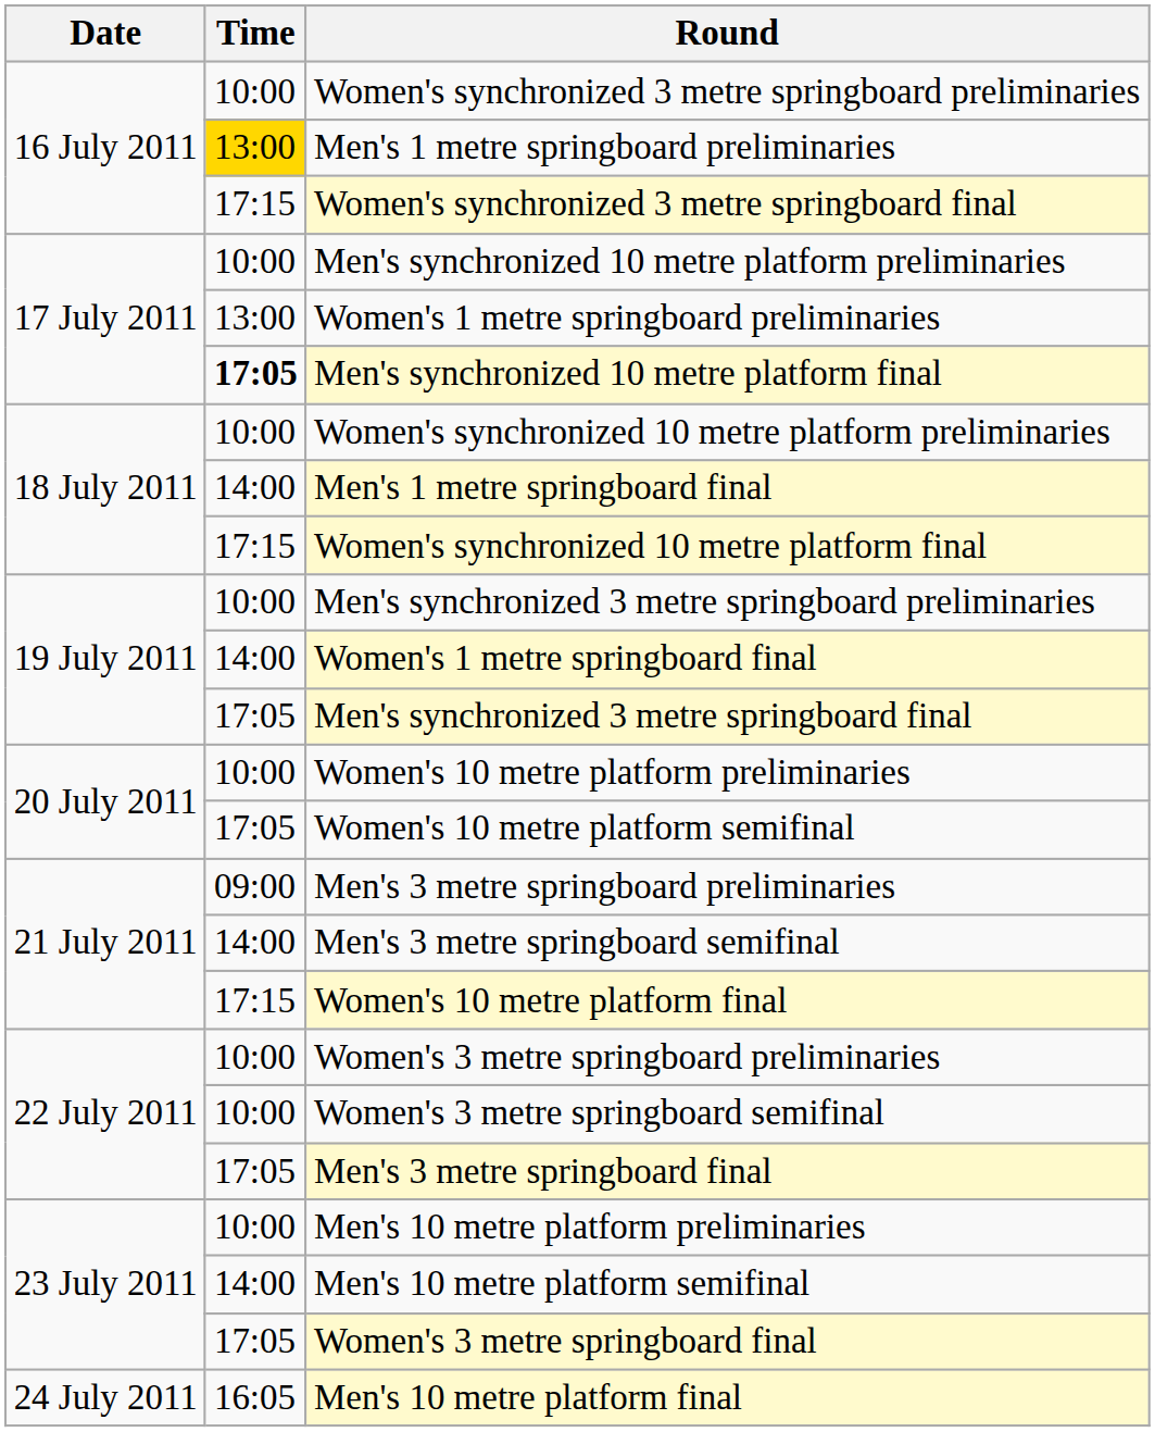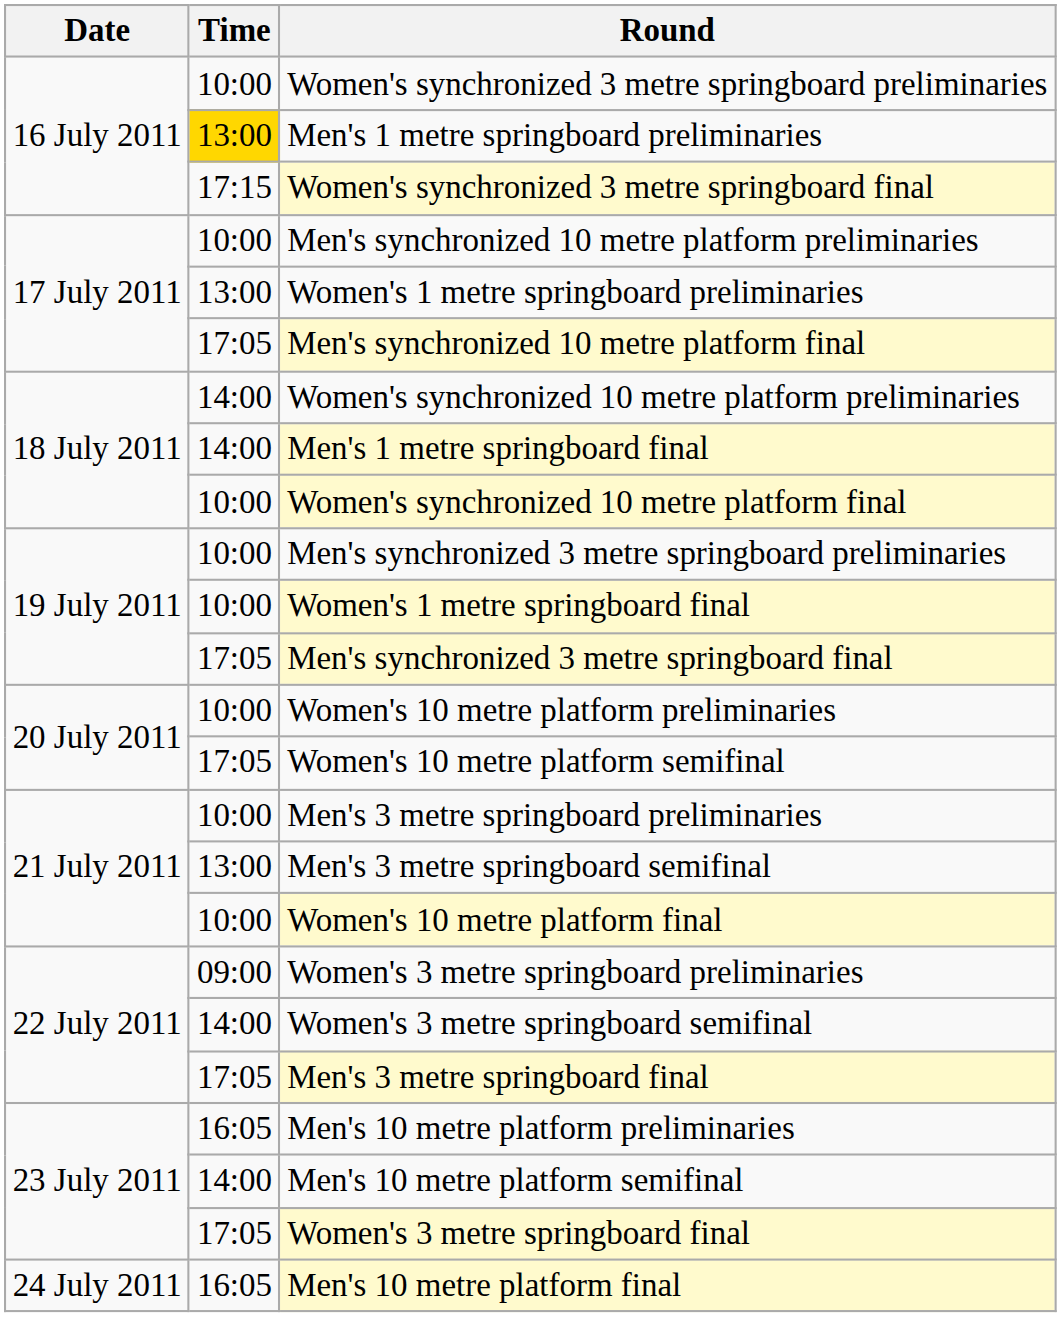Men's synchronized 10 metre platform final | Time: bold -> normal
Women's synchronized 10 metre platform preliminaries | Time: 10:00 -> 14:00
Women's synchronized 10 metre platform final | Time: 17:15 -> 10:00
Women's 1 metre springboard final | Time: 14:00 -> 10:00
Men's 3 metre springboard preliminaries | Time: 09:00 -> 10:00
Men's 3 metre springboard semifinal | Time: 14:00 -> 13:00
Women's 10 metre platform final | Time: 17:15 -> 10:00
Women's 3 metre springboard preliminaries | Time: 10:00 -> 09:00
Women's 3 metre springboard semifinal | Time: 10:00 -> 14:00
Men's 10 metre platform preliminaries | Time: 10:00 -> 16:05
